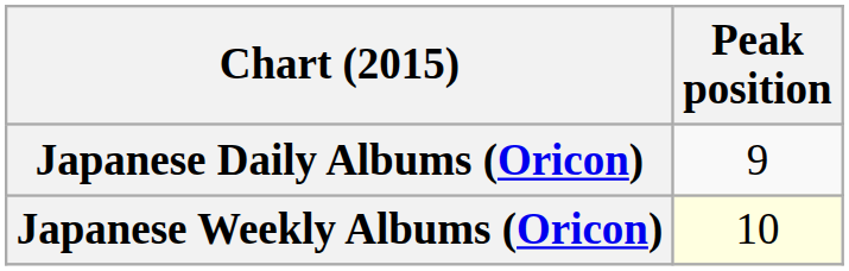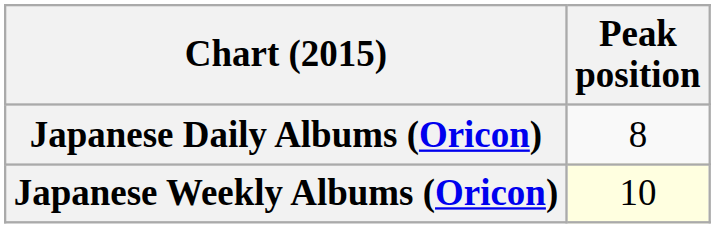Japanese Daily Albums (Oricon) | Peak position: 9 -> 8
